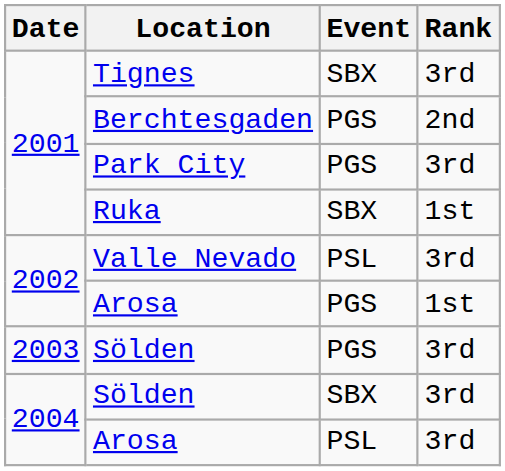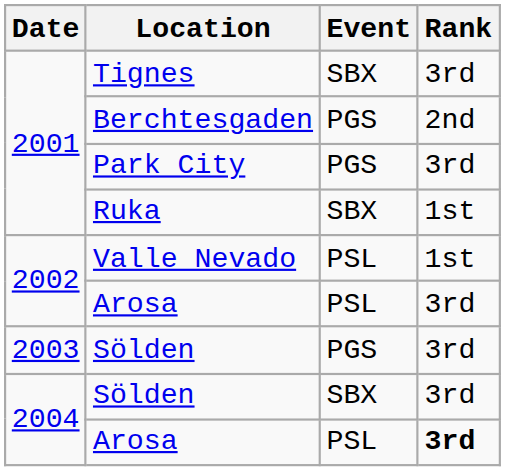Valle Nevado | Rank: 3rd -> 1st
2002 / Arosa | Event: PGS -> PSL
2002 / Arosa | Rank: 1st -> 3rd
2004 / Arosa | Rank: normal -> bold
